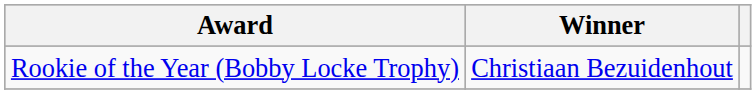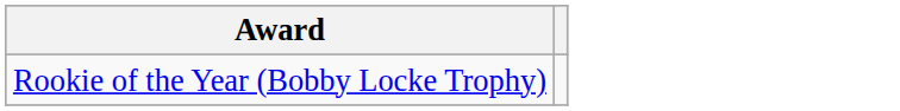- column: Winner | Christiaan Bezuidenhout
